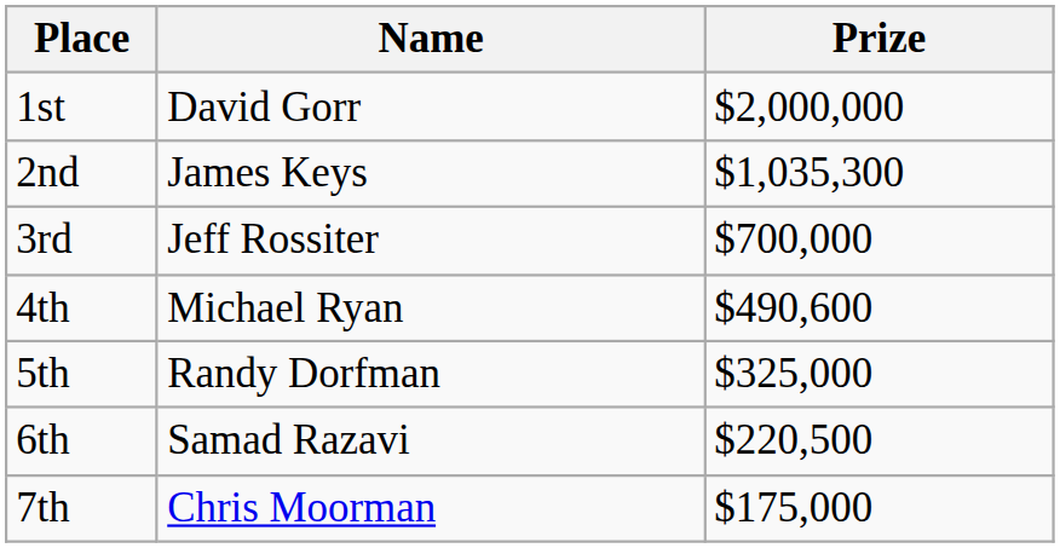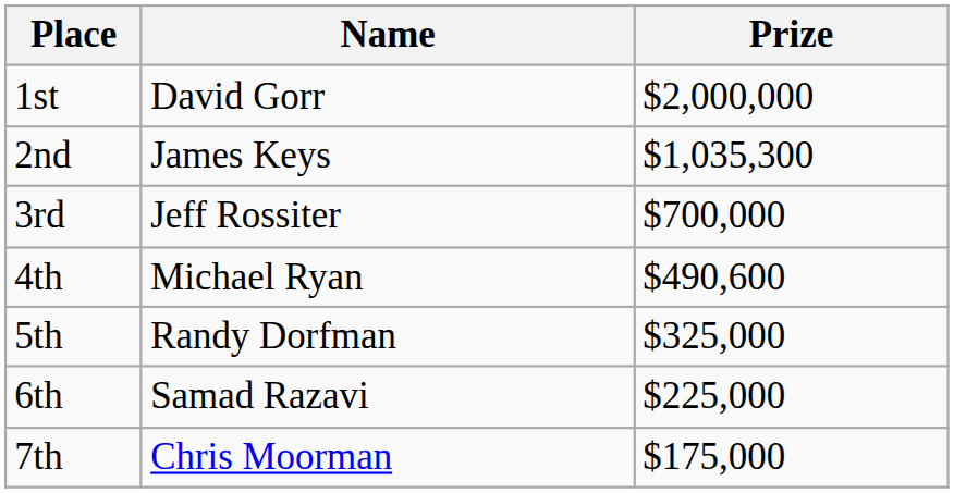6th | Prize: $220,500 -> $225,000
